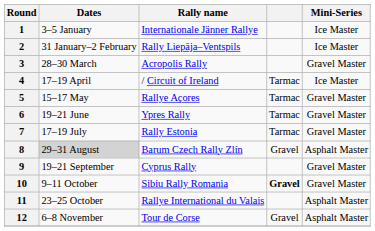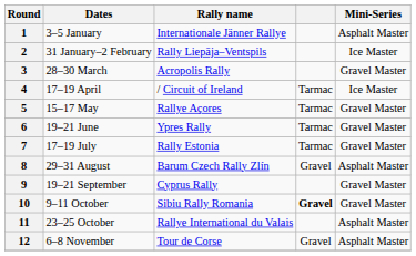1 | Mini-Series: Ice Master -> Asphalt Master
8 | Dates: lightgrey background -> no background
